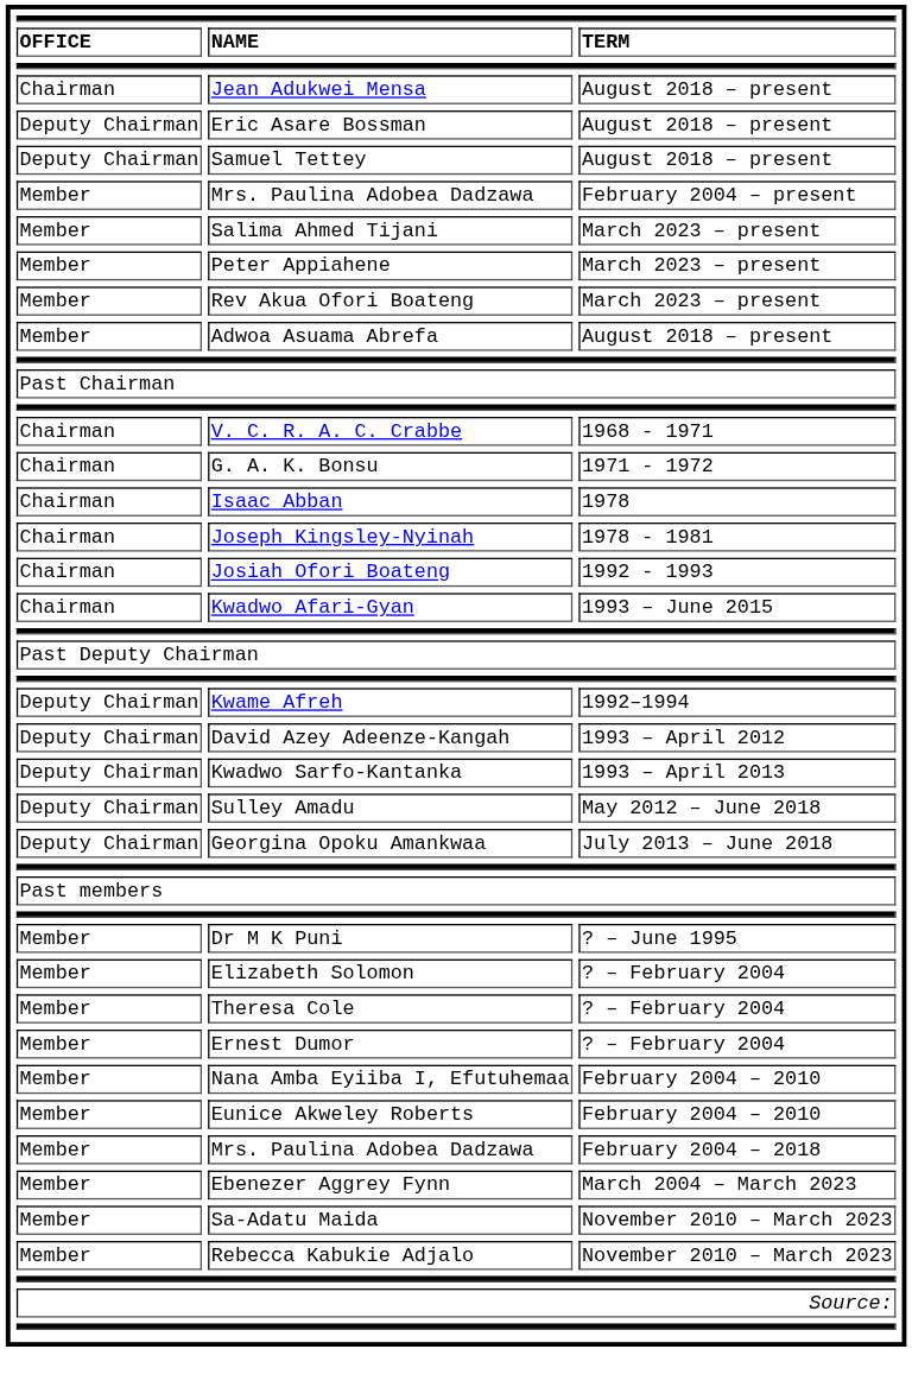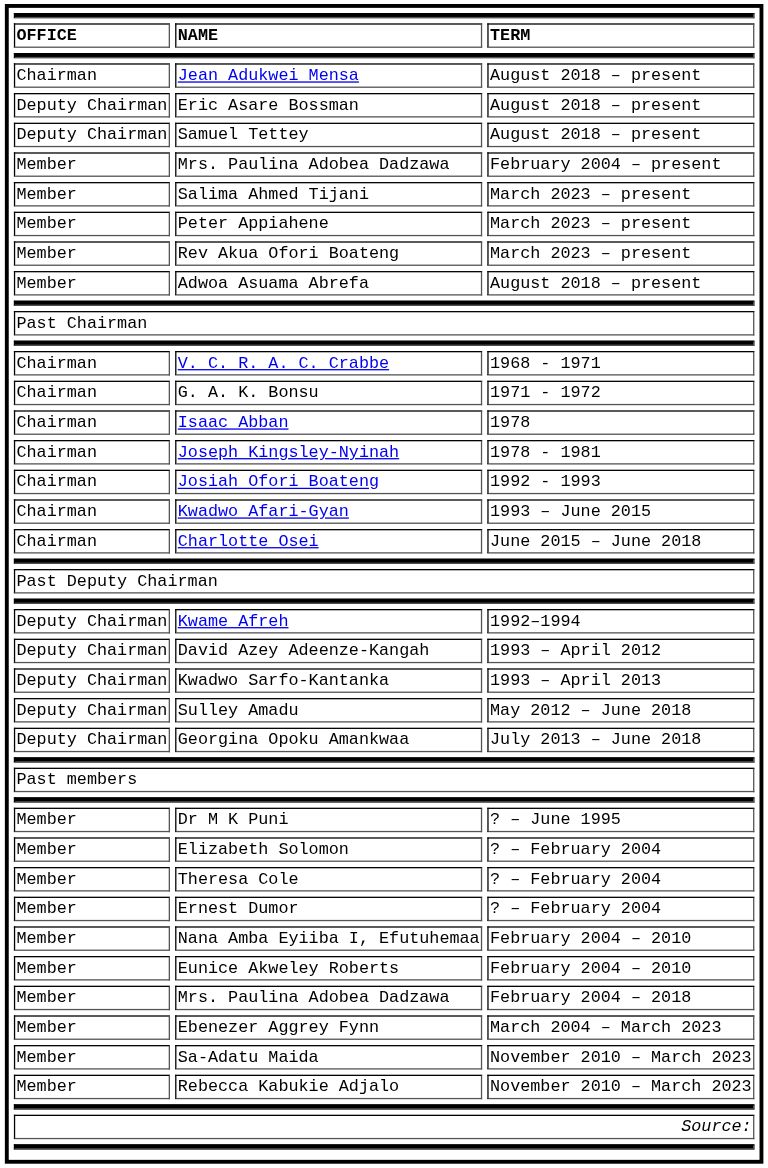+ row: Chairman | Charlotte Osei | June 2015 – June 2018
